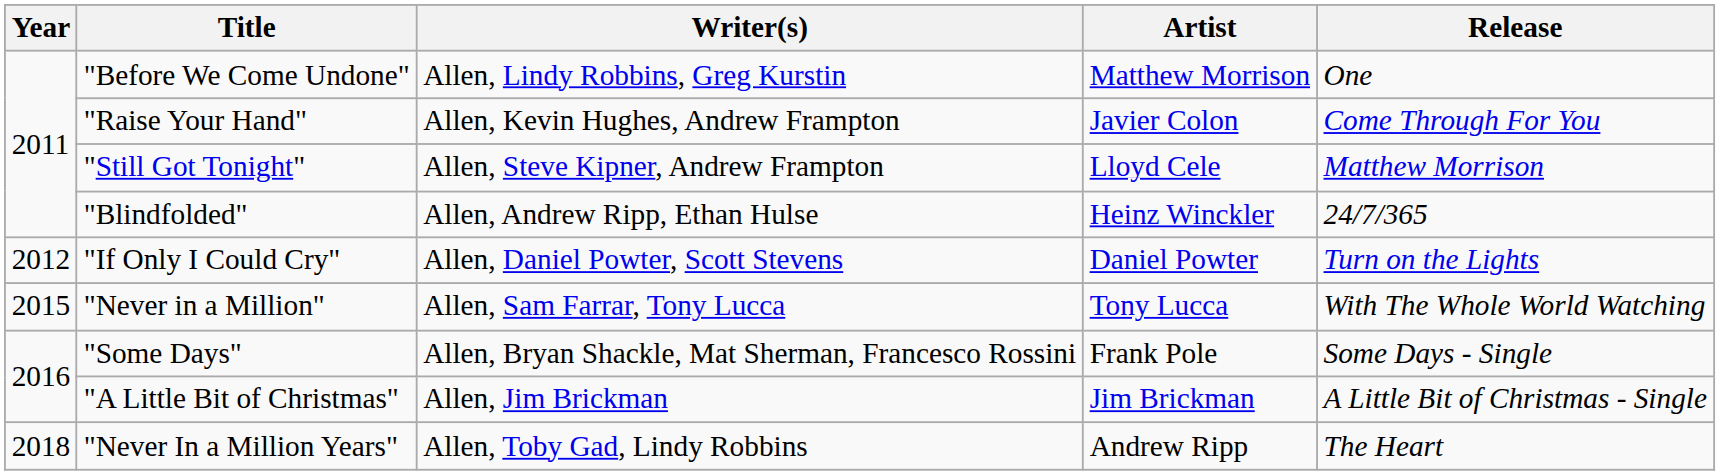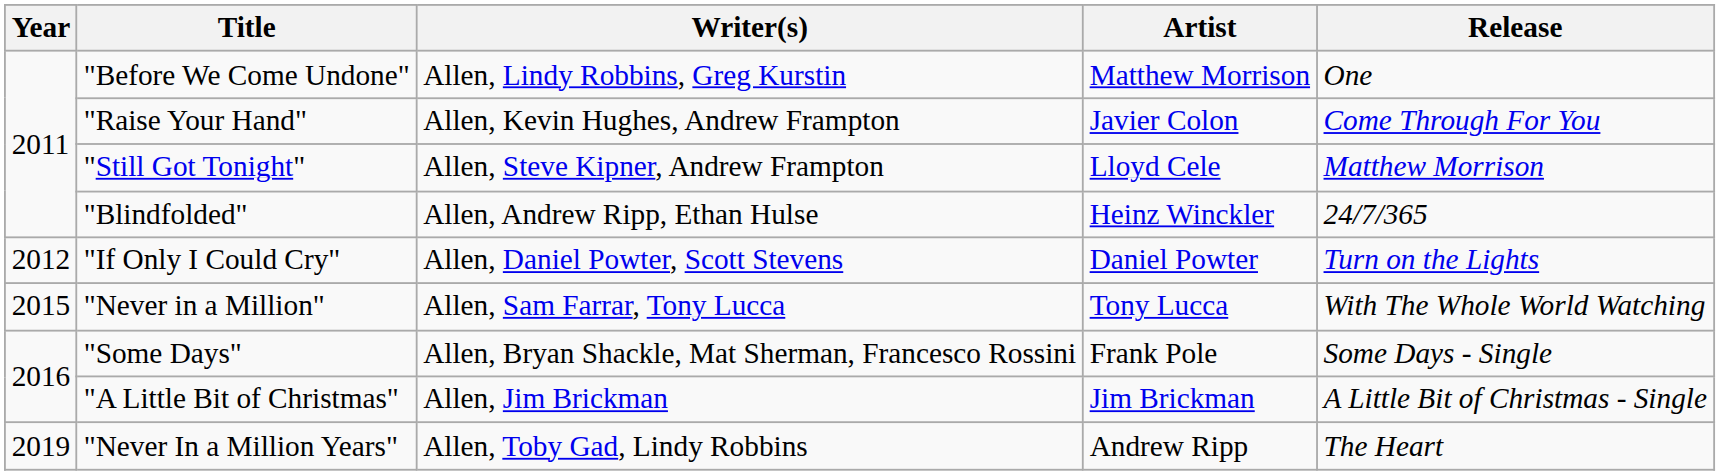"Never In a Million Years" | Year: 2018 -> 2019
